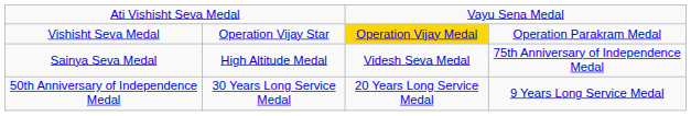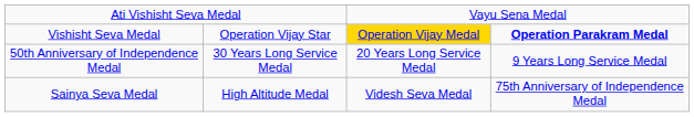Vishisht Seva Medal | column 4: normal -> bold
rows swapped: Sainya Seva Medal <-> 50th Anniversary of Independence Medal
